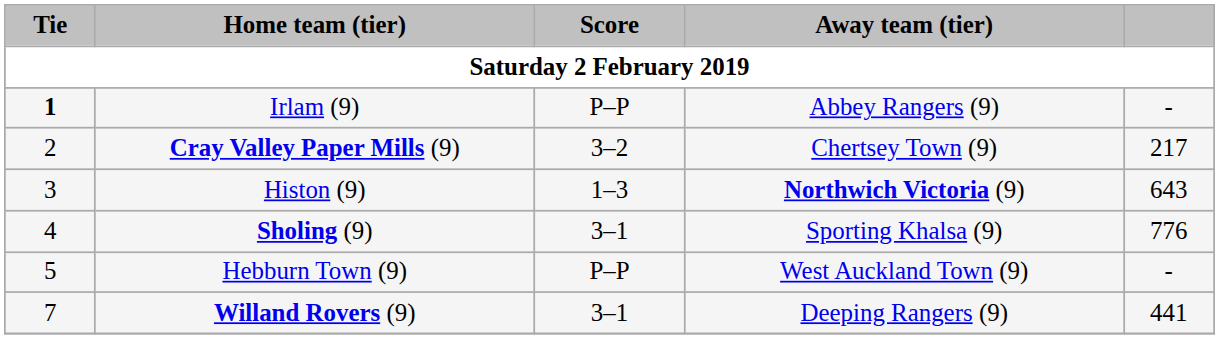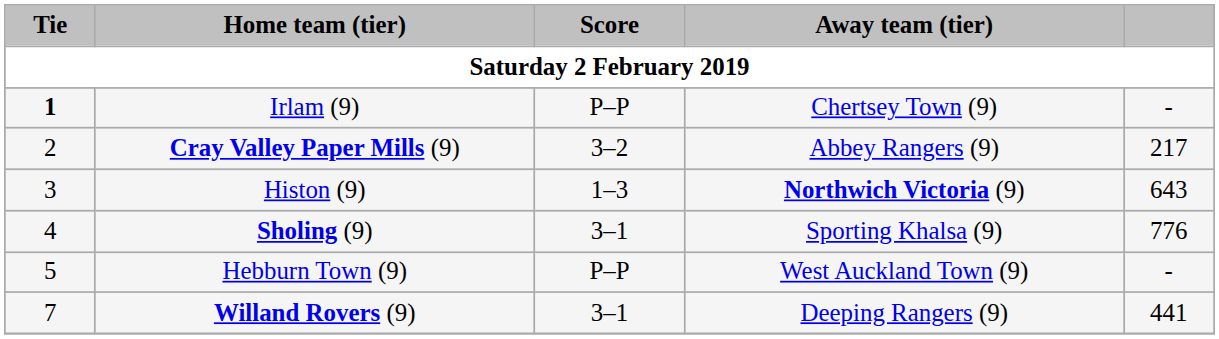Irlam (9) | Away team (tier): Abbey Rangers (9) -> Chertsey Town (9)
Cray Valley Paper Mills (9) | Away team (tier): Chertsey Town (9) -> Abbey Rangers (9)
